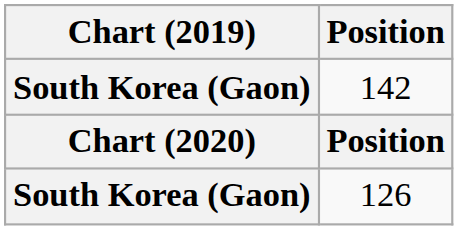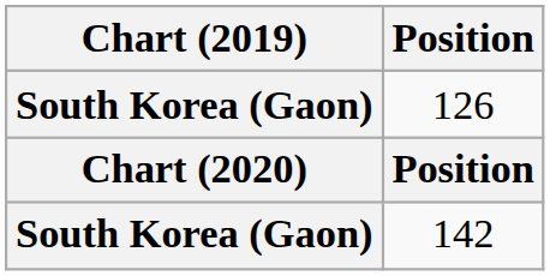rows swapped: 126 <-> 142
